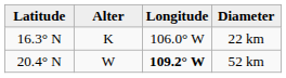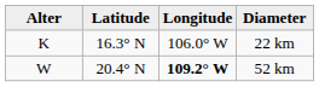columns swapped: Alter <-> Latitude
